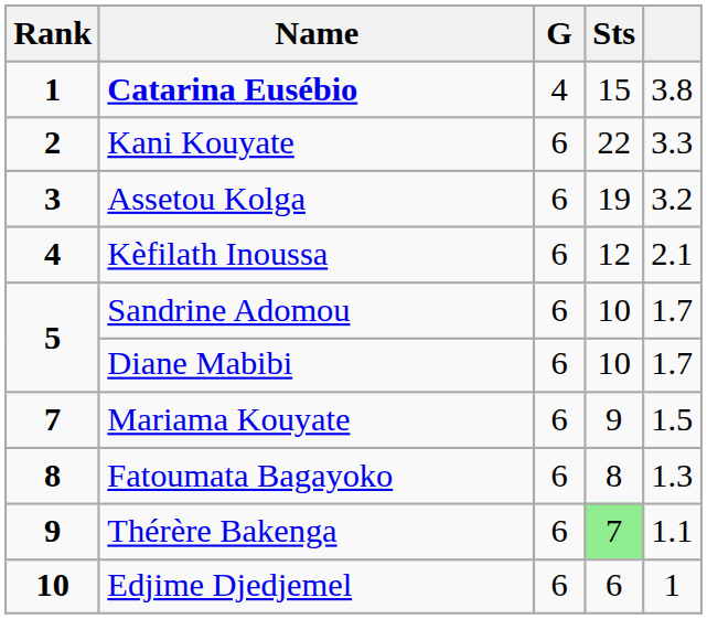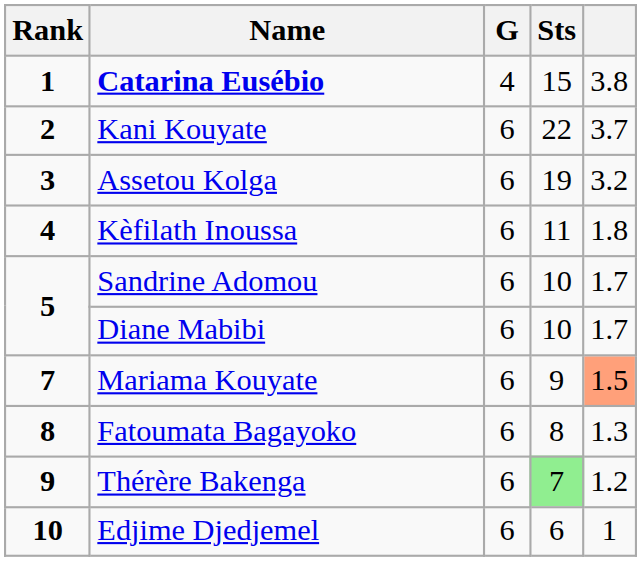Kani Kouyate | column 5: 3.3 -> 3.7
Kèfilath Inoussa | Sts: 12 -> 11
Kèfilath Inoussa | column 5: 2.1 -> 1.8
Mariama Kouyate | column 5: no background -> lightsalmon background
Thérère Bakenga | column 5: 1.1 -> 1.2
